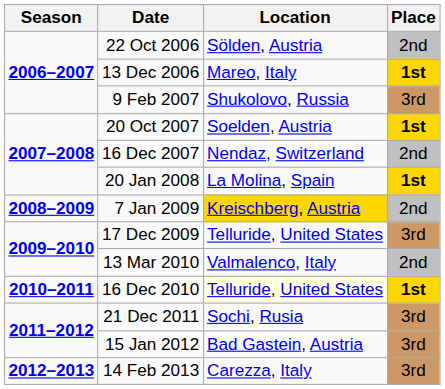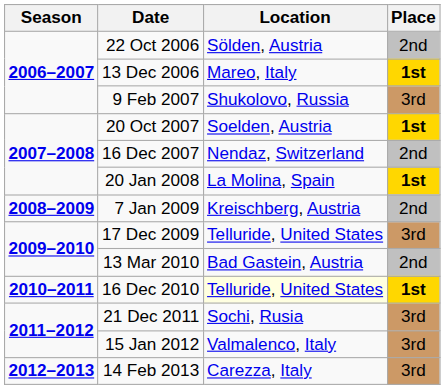7 Jan 2009 | Location: gold background -> no background
13 Mar 2010 | Location: Valmalenco, Italy -> Bad Gastein, Austria
15 Jan 2012 | Location: Bad Gastein, Austria -> Valmalenco, Italy
